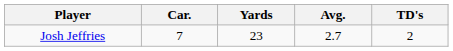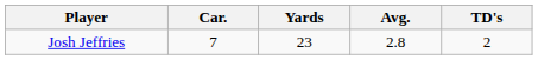Josh Jeffries | Avg.: 2.7 -> 2.8
